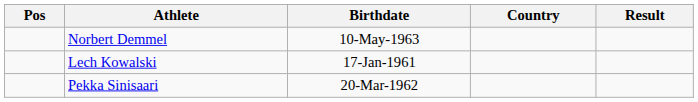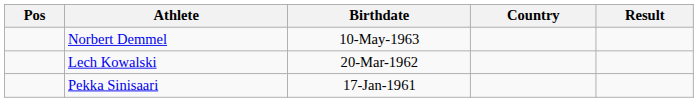Lech Kowalski | Birthdate: 17-Jan-1961 -> 20-Mar-1962
Pekka Sinisaari | Birthdate: 20-Mar-1962 -> 17-Jan-1961
